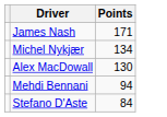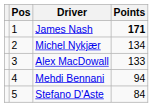+ column: Pos | 1 | 2 | 3 | 4 | 5
James Nash | Points: normal -> bold
Alex MacDowall | Points: 130 -> 133
